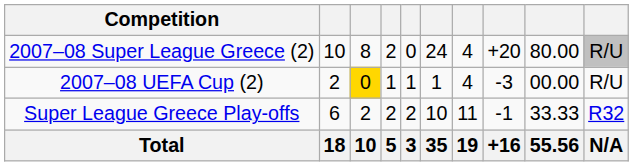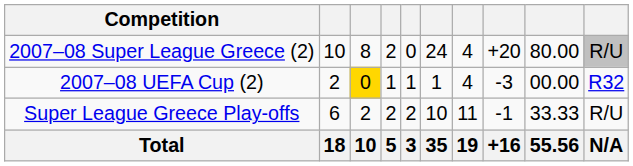2007–08 UEFA Cup (2) | column 10: R/U -> R32
Super League Greece Play-offs | column 10: R32 -> R/U
